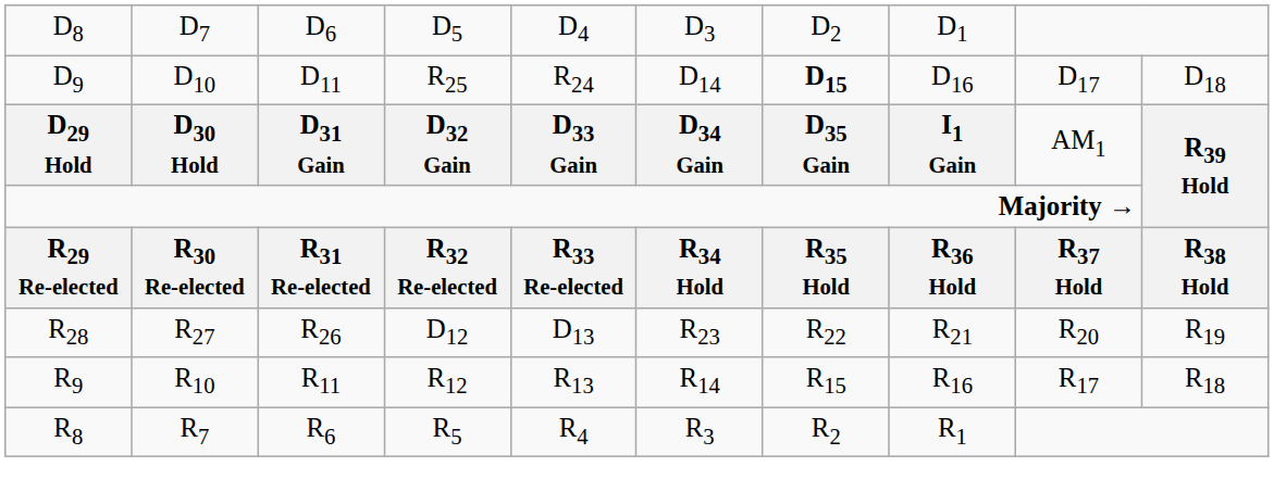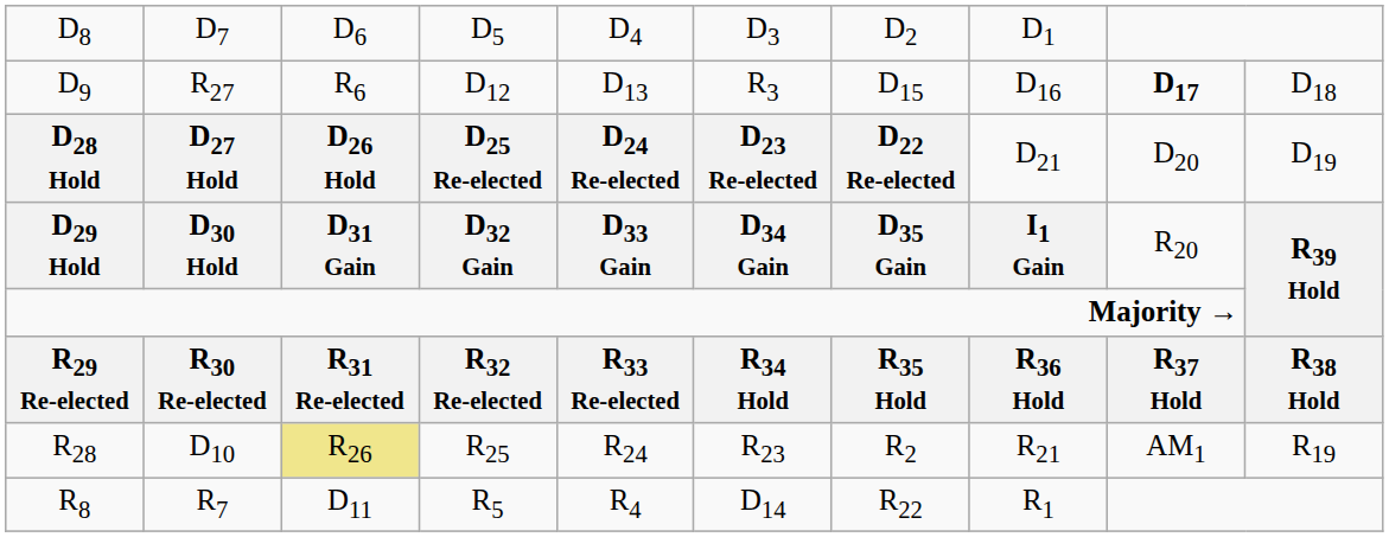D9 | column 2: D10 -> R27
D9 | column 3: D11 -> R6
D9 | column 4: R25 -> D12
D9 | column 5: R24 -> D13
D9 | column 6: D14 -> R3
D9 | column 7: bold -> normal
D9 | column 9: normal -> bold
+ row: D28 Hold | D27 Hold | D26 Hold | D25 Re-elected | D24 Re-elected | D23 Re-elected | D22 Re-elected | D21 | D20 | D19
D29 Hold | column 9: AM1 -> R20
R28 | column 2: R27 -> D10
R28 | column 3: no background -> khaki background
R28 | column 4: D12 -> R25
R28 | column 5: D13 -> R24
R28 | column 7: R22 -> R2
R28 | column 9: R20 -> AM1
- row: R9 | R10 | R11 | R12 | R13 | R14 | R15 | R16 | R17 | R18
R8 | column 3: R6 -> D11
R8 | column 6: R3 -> D14
R8 | column 7: R2 -> R22
